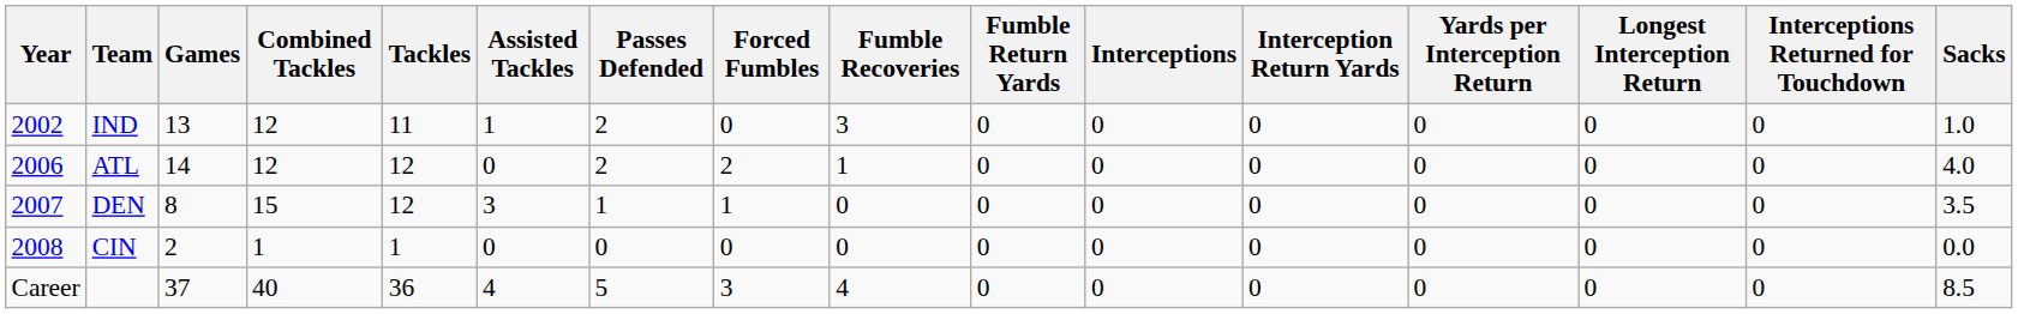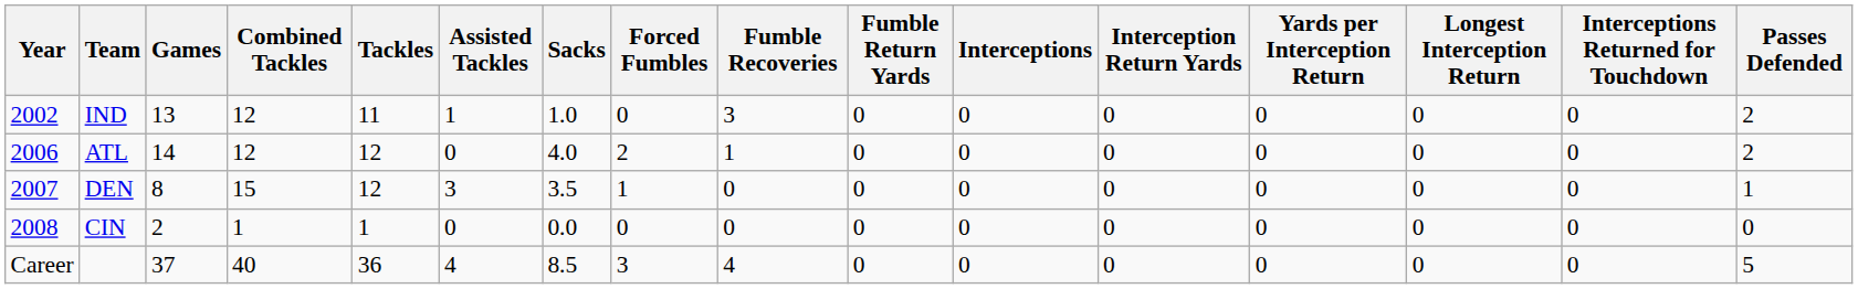columns swapped: Sacks <-> Passes Defended
